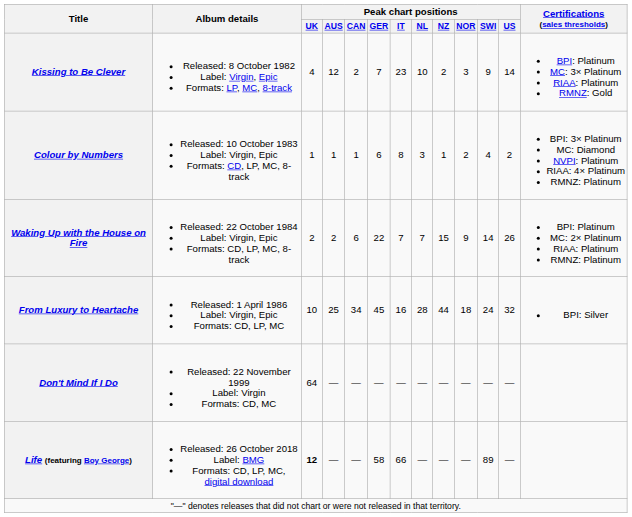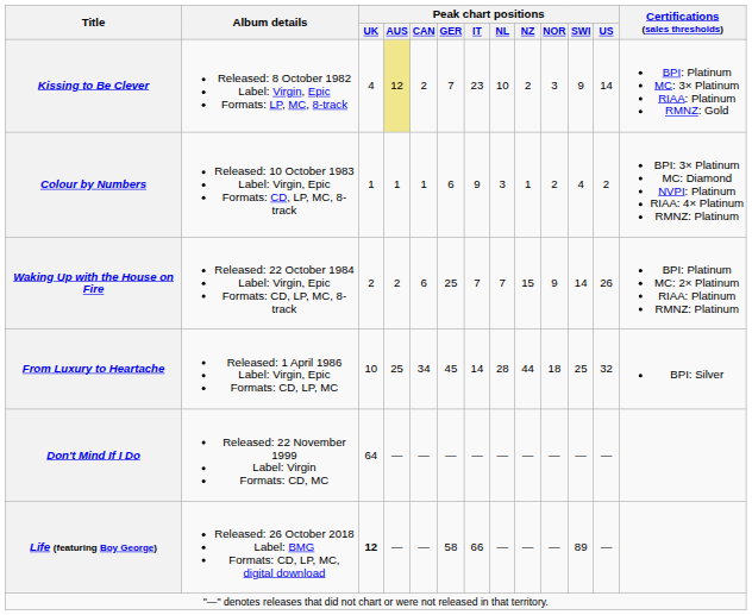Kissing to Be Clever | Peak chart positions / AUS: no background -> khaki background
Colour by Numbers | Peak chart positions / IT: 8 -> 9
Waking Up with the House on Fire | Peak chart positions / GER: 22 -> 25
From Luxury to Heartache | Peak chart positions / IT: 16 -> 14
From Luxury to Heartache | Peak chart positions / SWI: 24 -> 25
